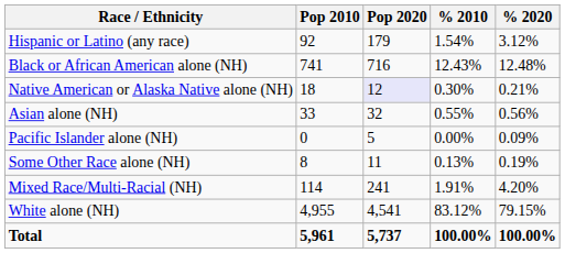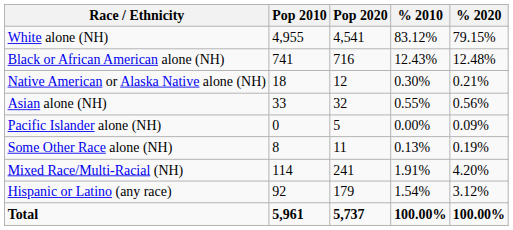rows swapped: White alone (NH) <-> Hispanic or Latino (any race)
Native American or Alaska Native alone (NH) | Pop 2020: lavender background -> no background
